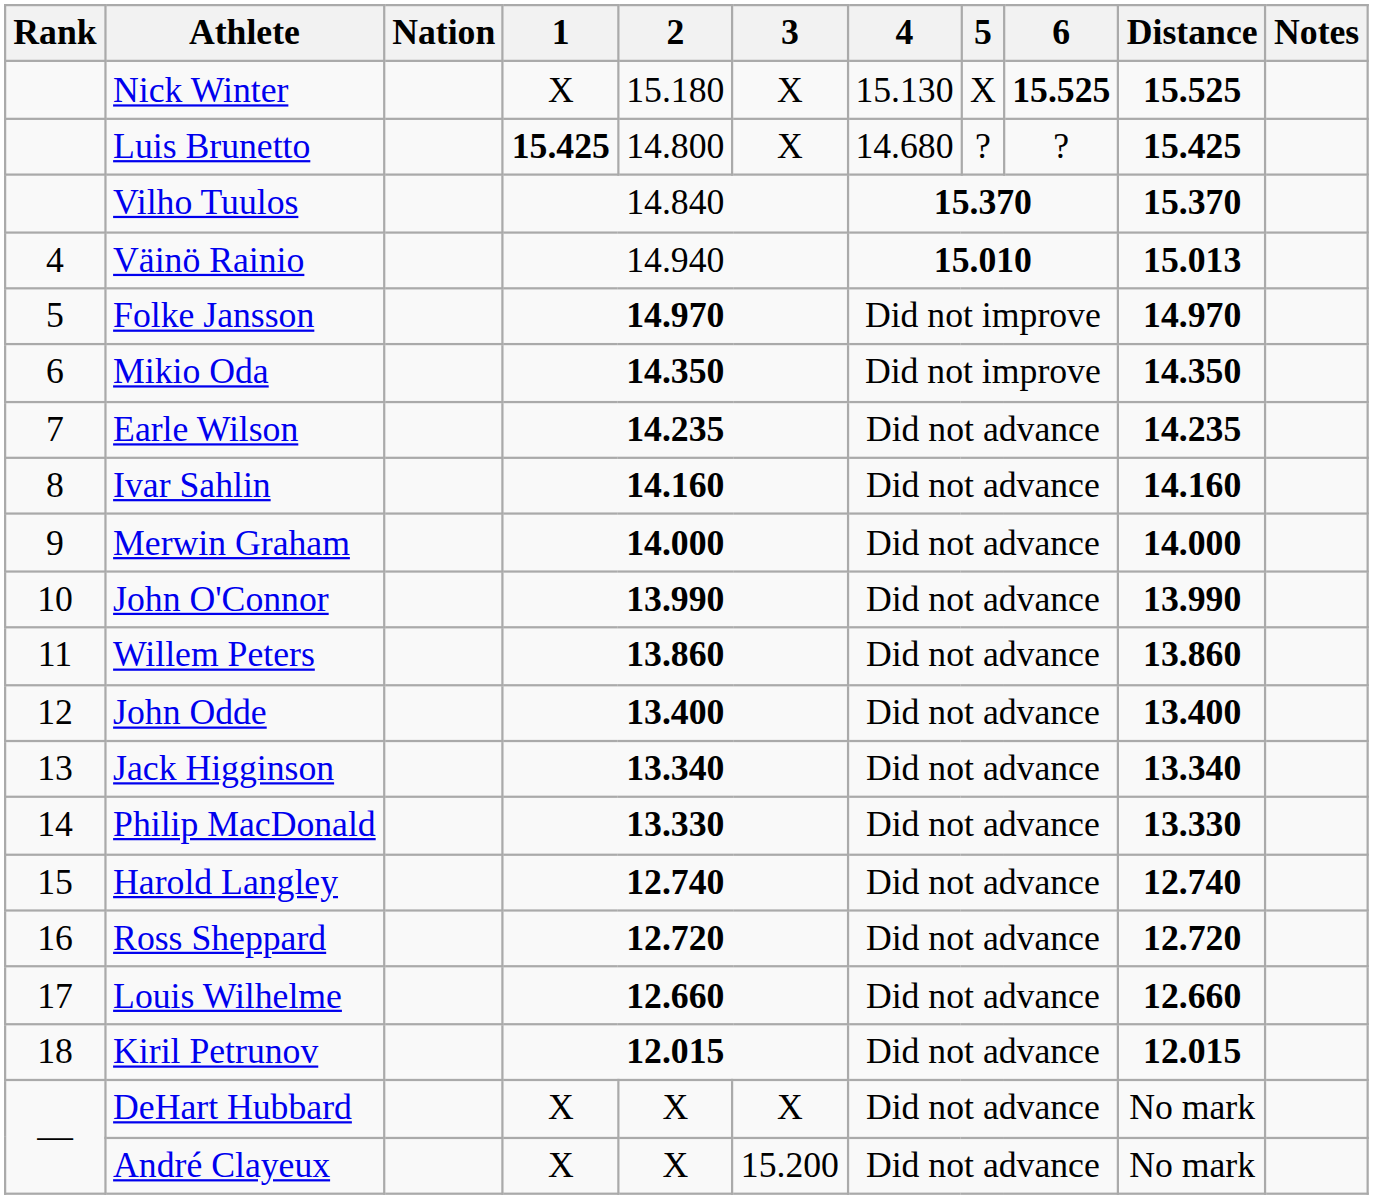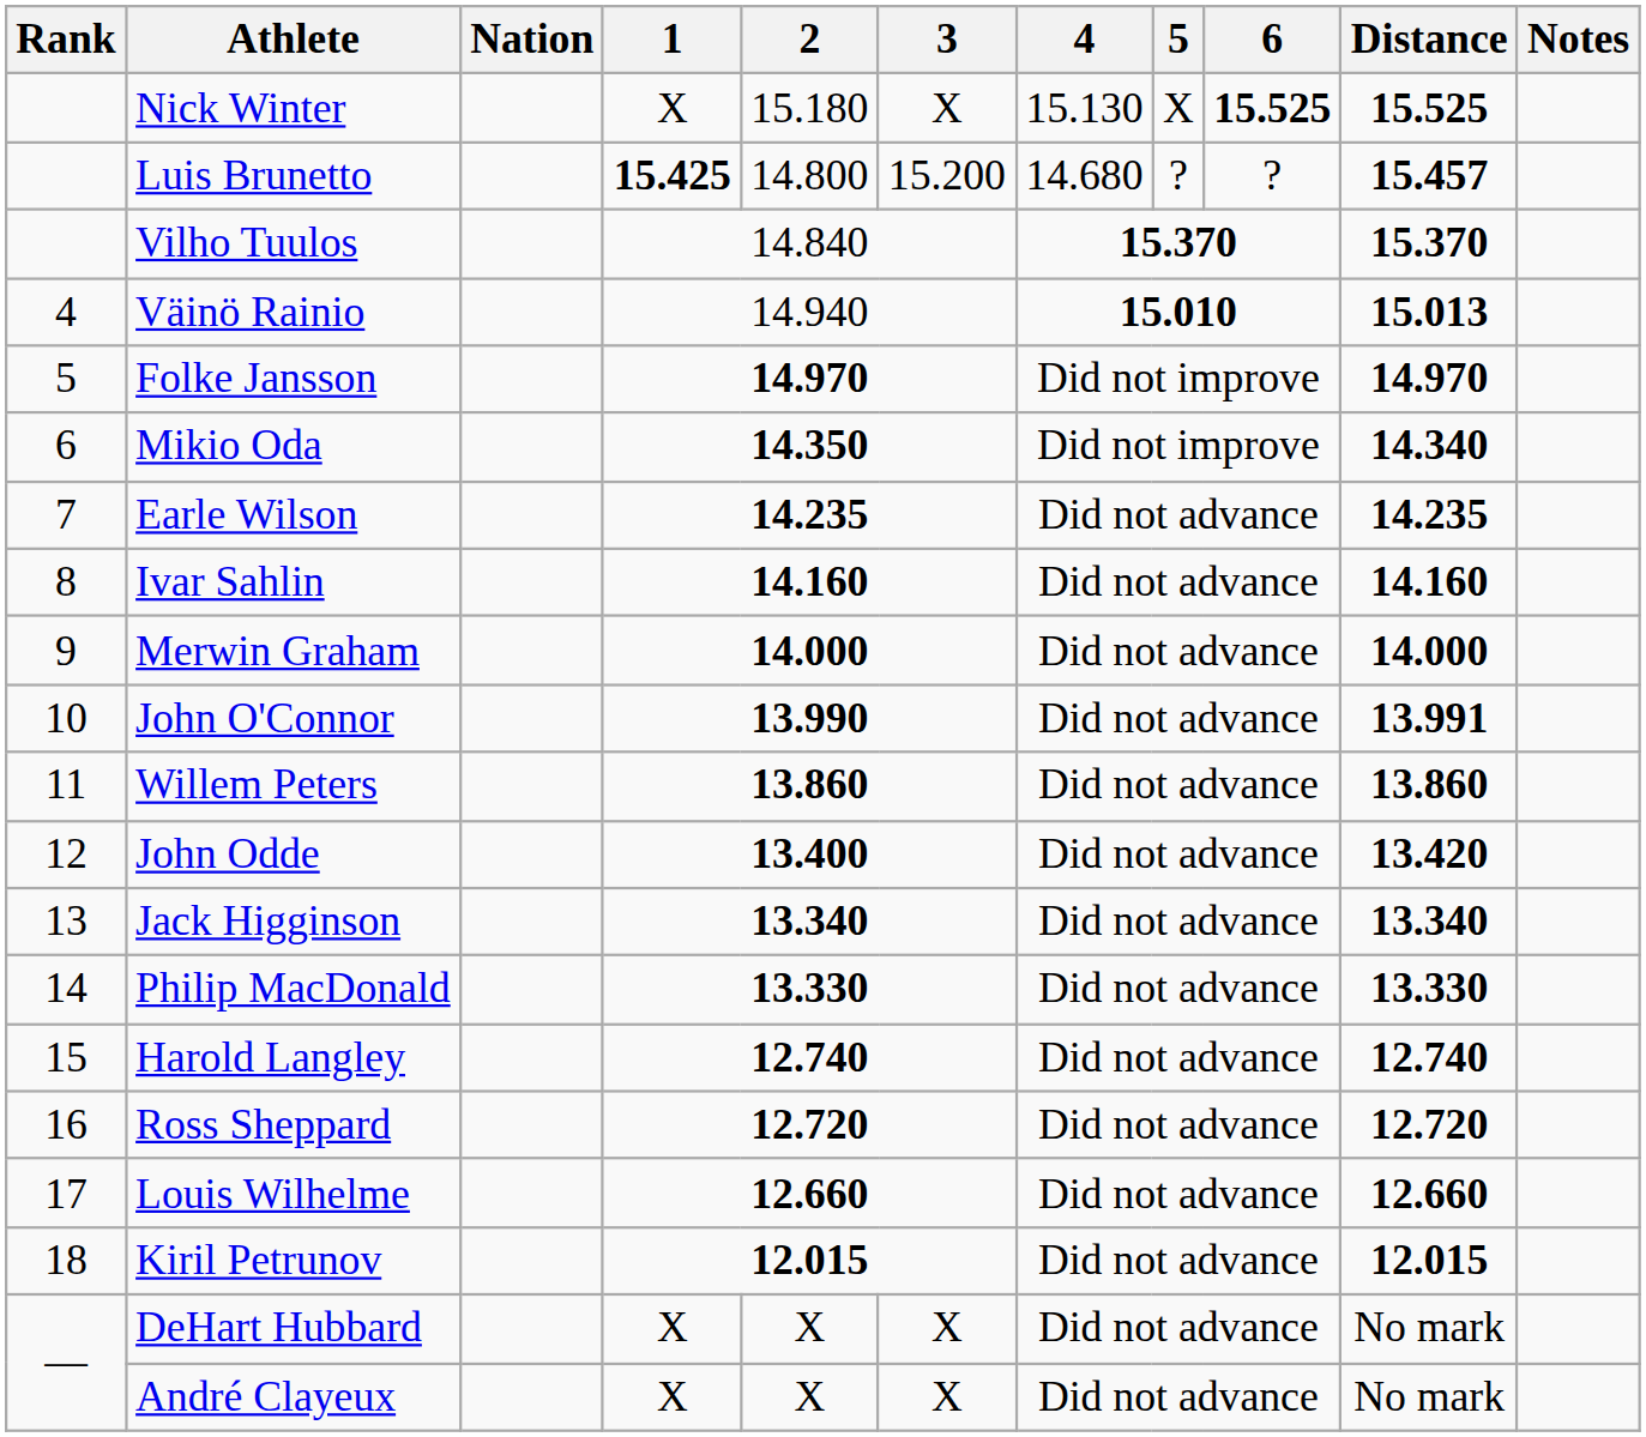Luis Brunetto | 3: X -> 15.200
Luis Brunetto | Distance: 15.425 -> 15.457
Mikio Oda | Distance: 14.350 -> 14.340
John O'Connor | Distance: 13.990 -> 13.991
John Odde | Distance: 13.400 -> 13.420
André Clayeux | 3: 15.200 -> X
